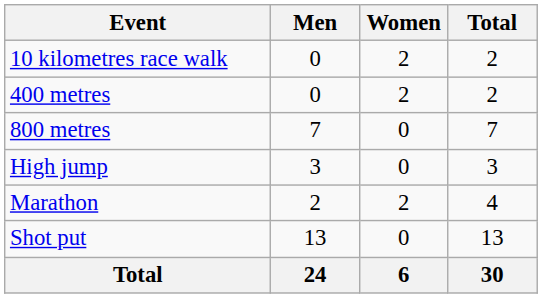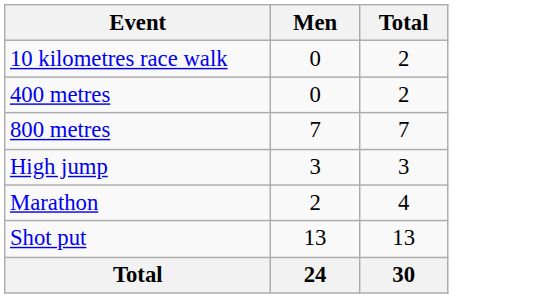- column: Women | 2 | 2 | 0 | 0 | 2 | 0 | 6
